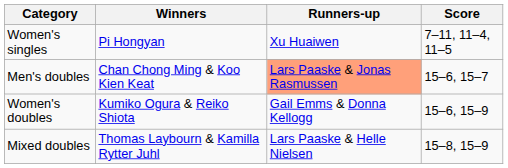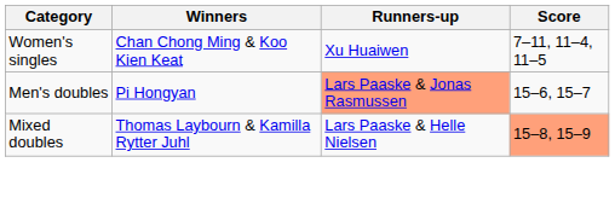Women's singles | Winners: Pi Hongyan -> Chan Chong Ming & Koo Kien Keat
Men's doubles | Winners: Chan Chong Ming & Koo Kien Keat -> Pi Hongyan
- row: Women's doubles | Kumiko Ogura & Reiko Shiota | Gail Emms & Donna Kellogg | 15–6, 15–9
Mixed doubles | Score: no background -> lightsalmon background
